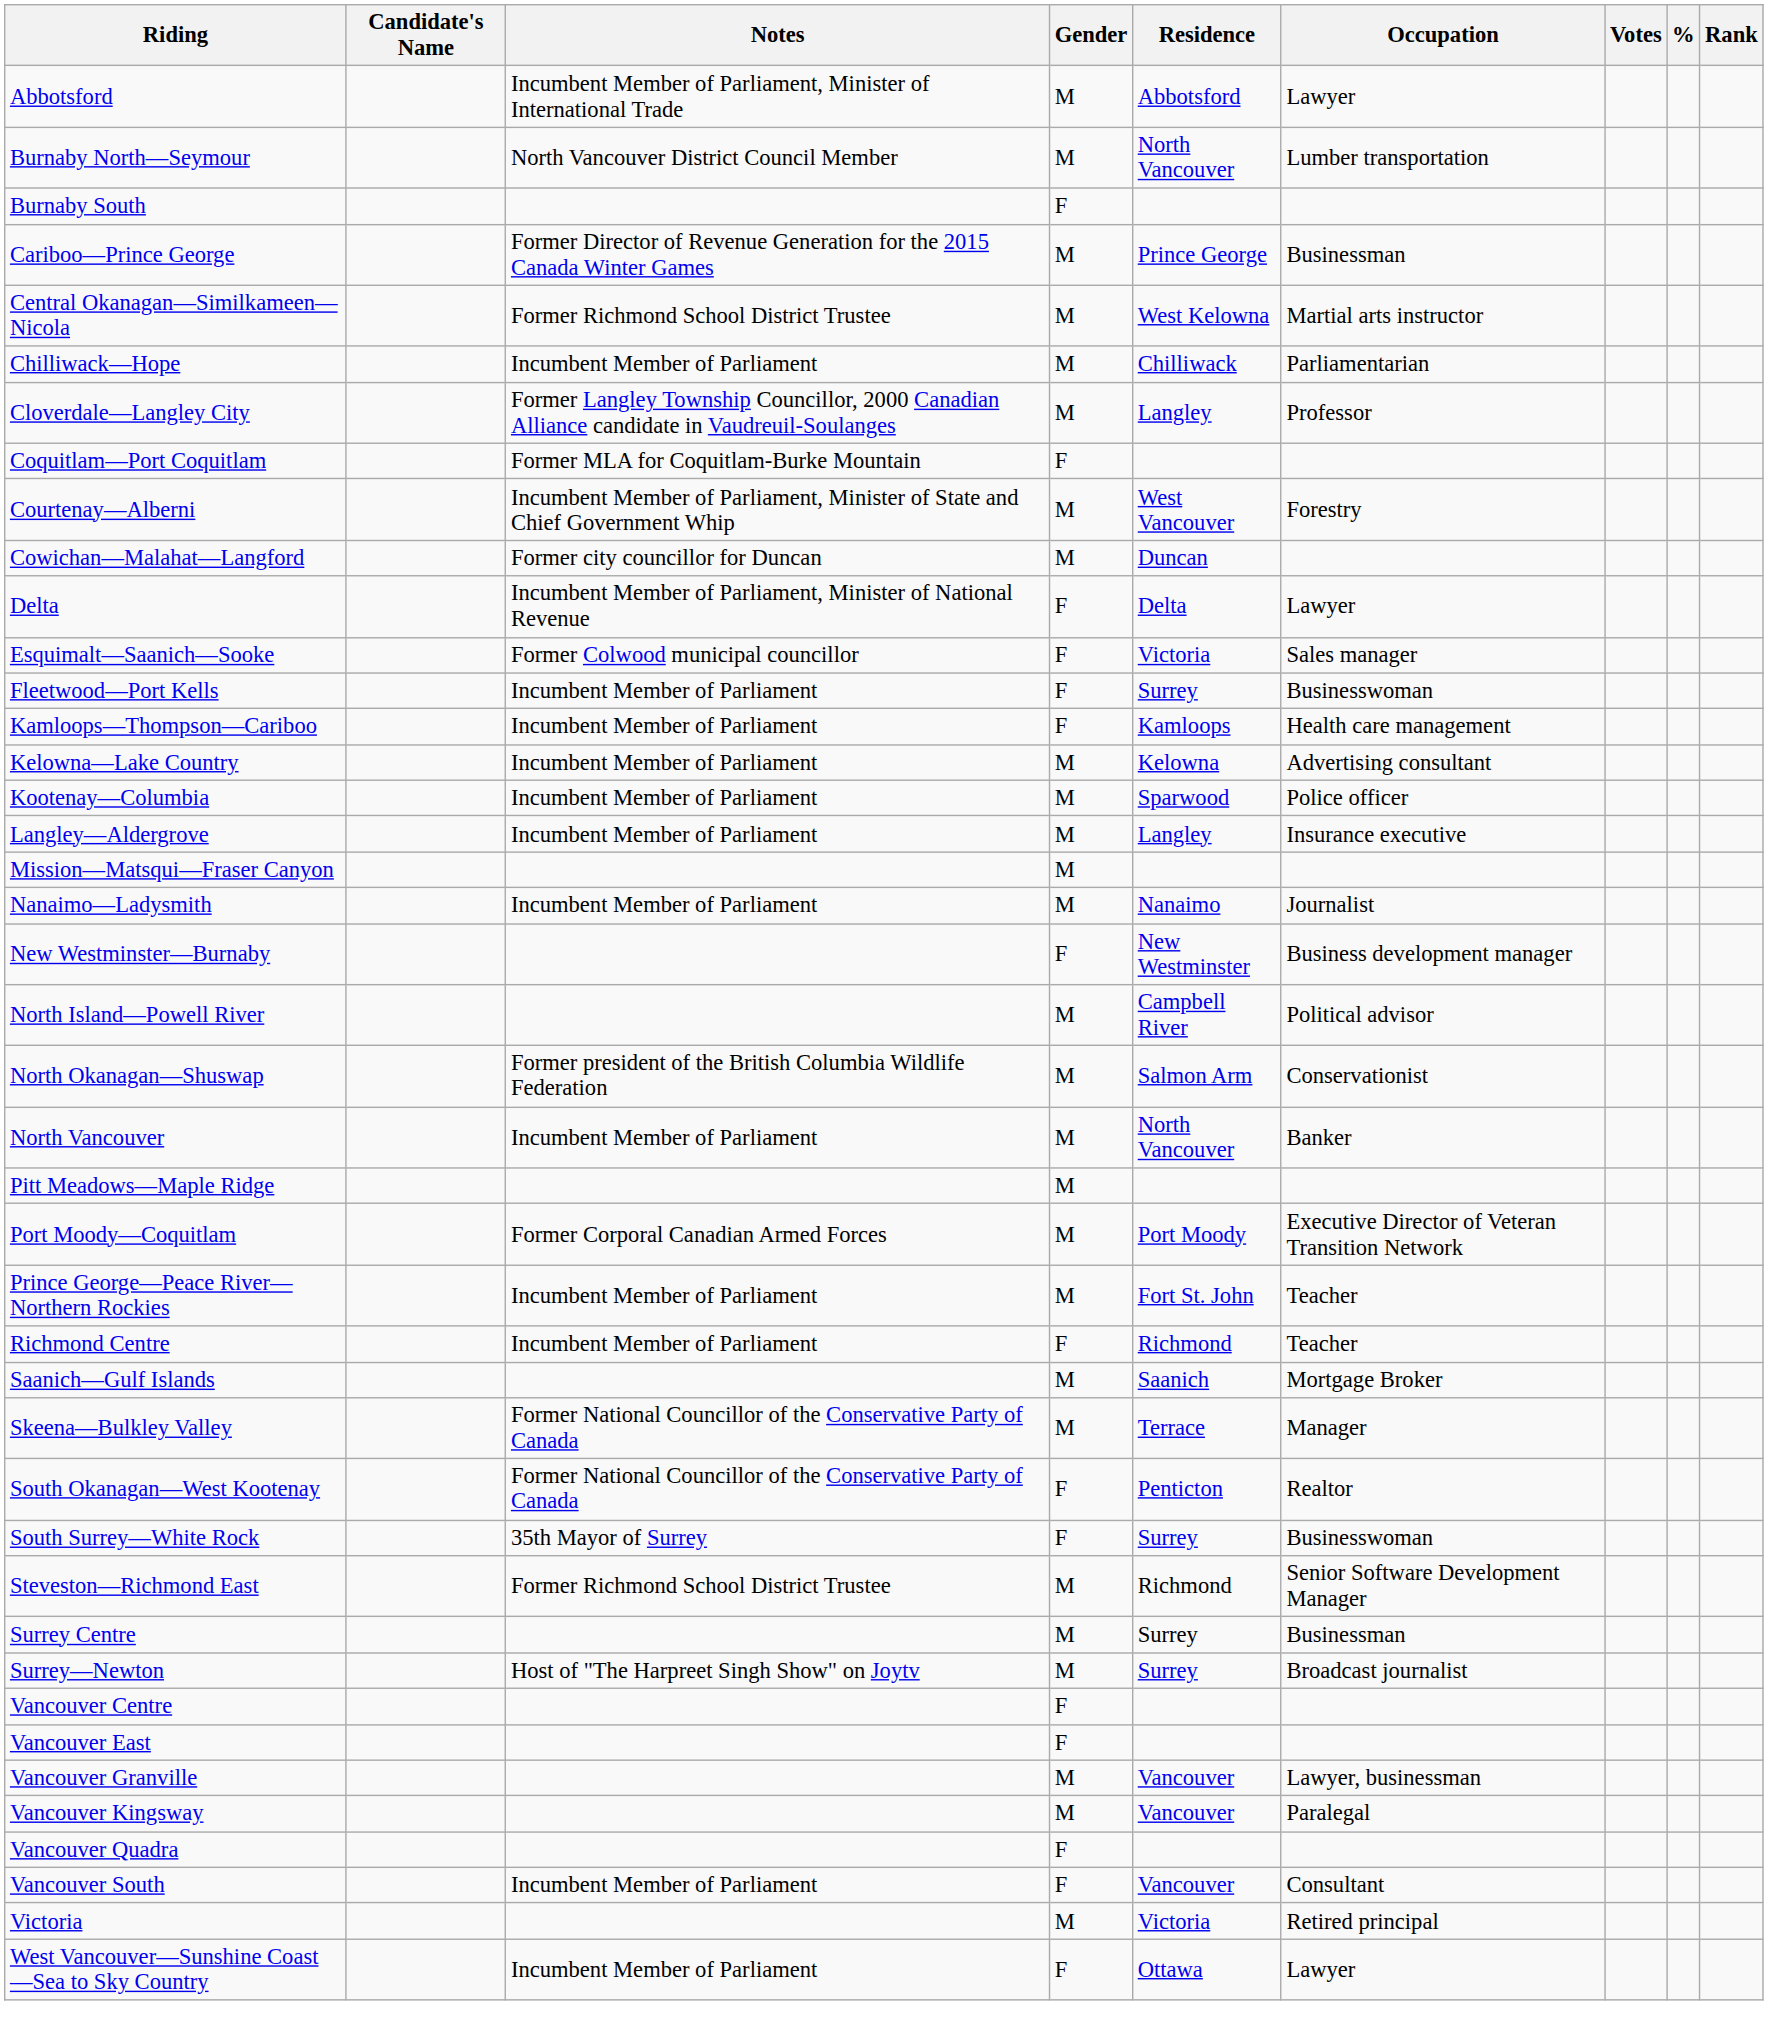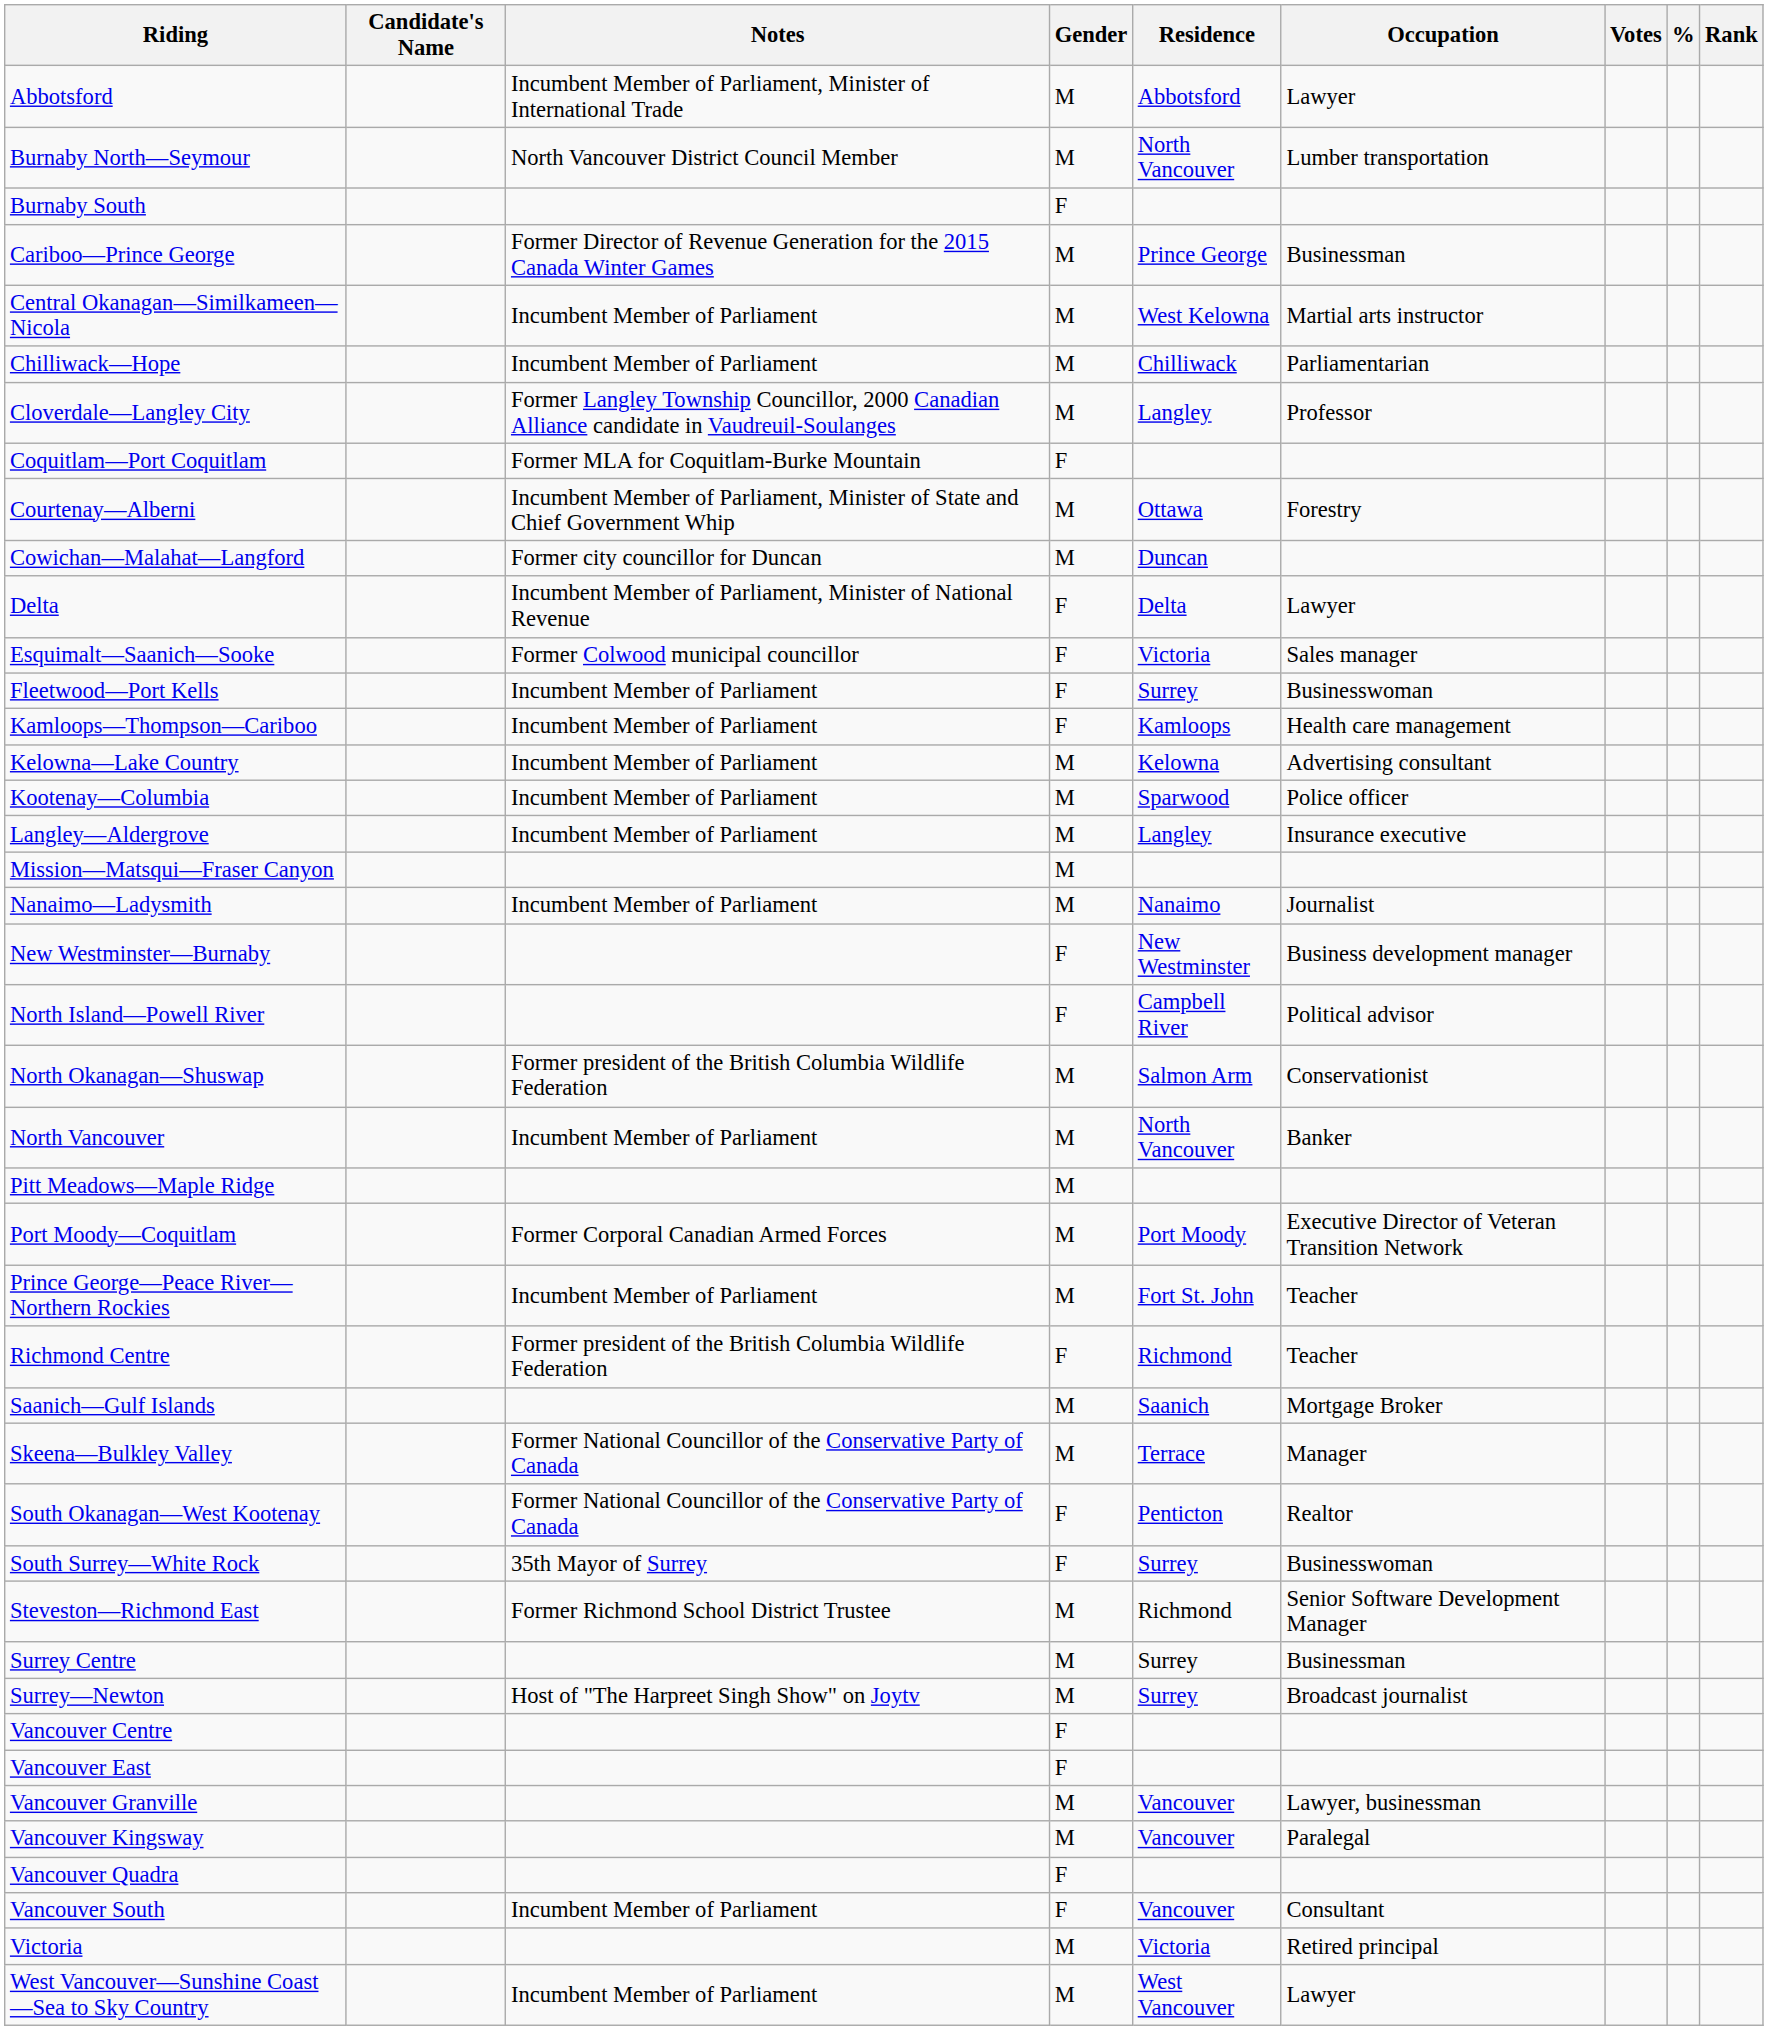Central Okanagan—Similkameen—Nicola | Notes: Former Richmond School District Trustee -> Incumbent Member of Parliament
Courtenay—Alberni | Residence: West Vancouver -> Ottawa
North Island—Powell River | Gender: M -> F
Richmond Centre | Notes: Incumbent Member of Parliament -> Former president of the British Columbia Wildlife Federation
West Vancouver—Sunshine Coast—Sea to Sky Country | Gender: F -> M
West Vancouver—Sunshine Coast—Sea to Sky Country | Residence: Ottawa -> West Vancouver
